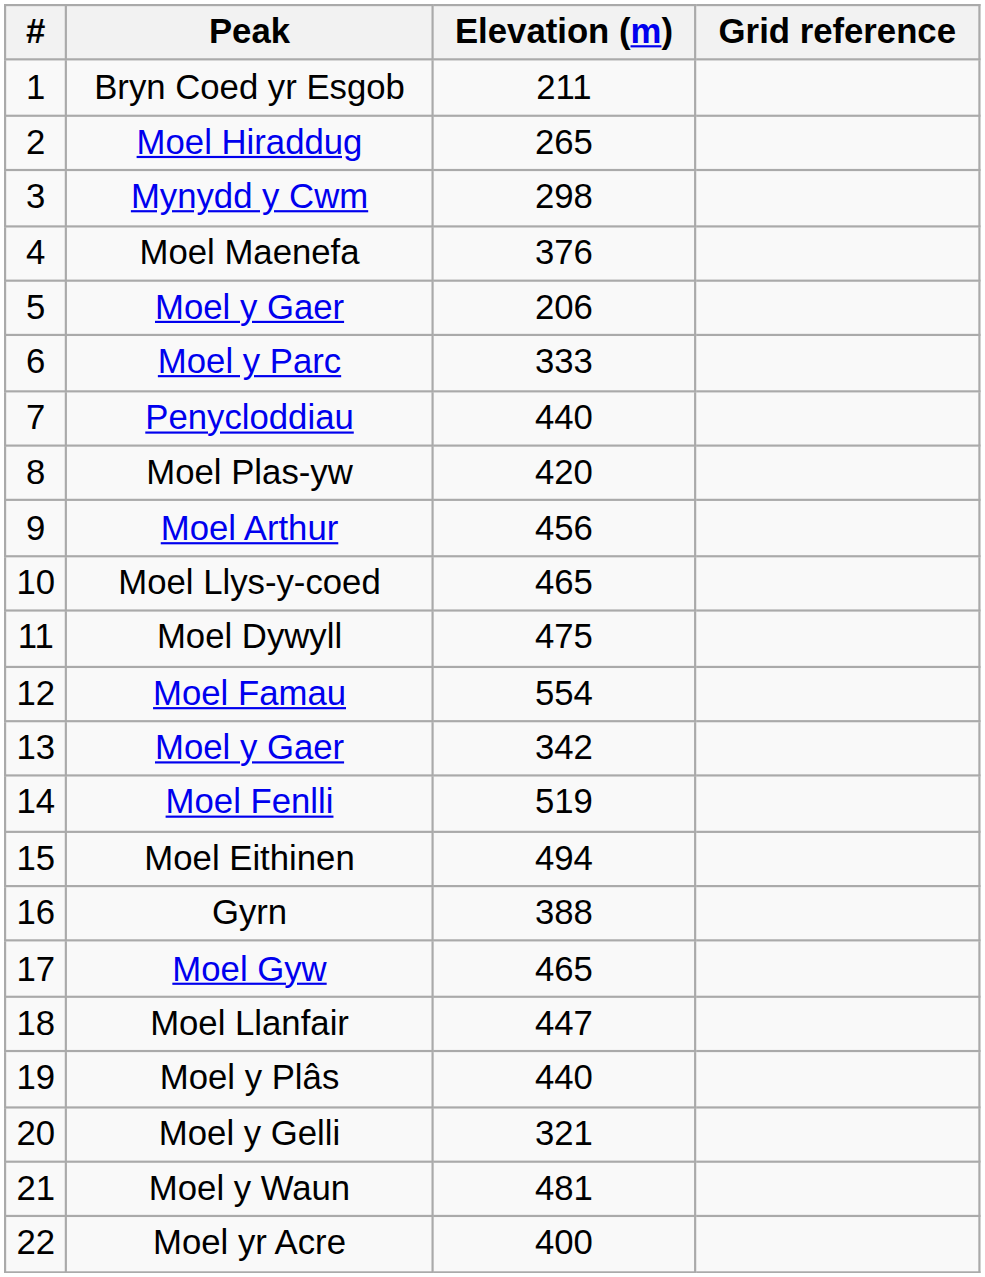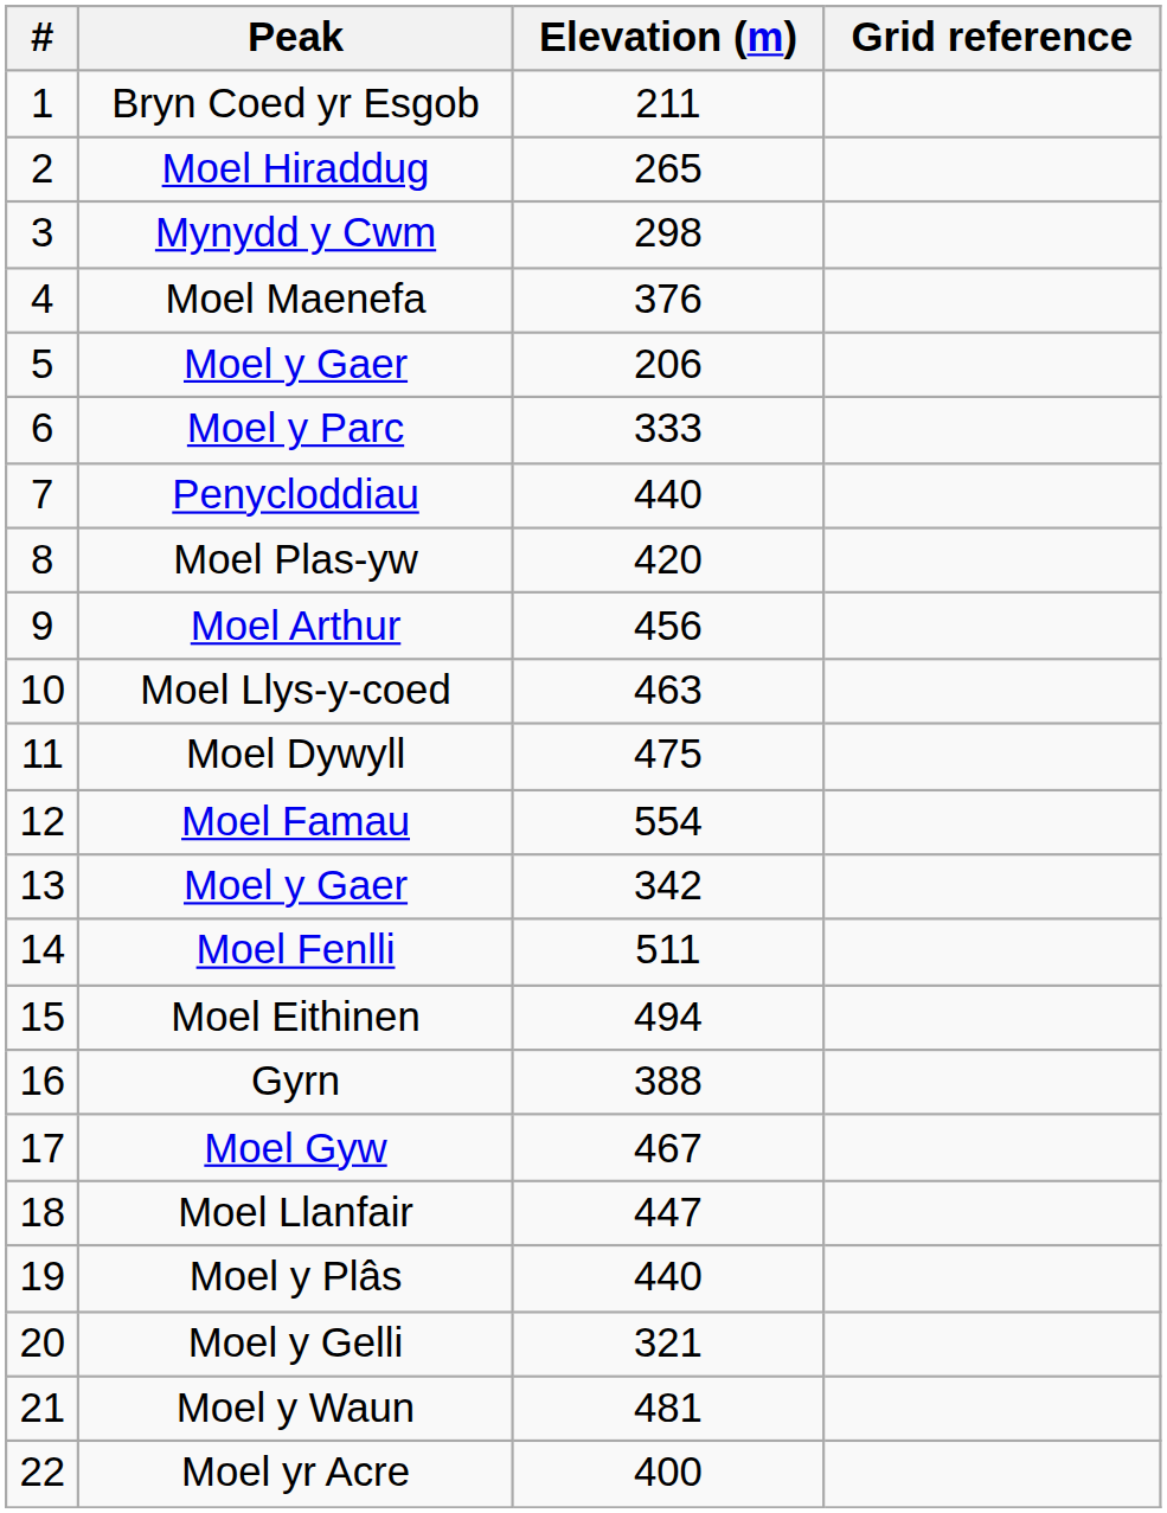Moel Llys-y-coed | Elevation (m): 465 -> 463
Moel Fenlli | Elevation (m): 519 -> 511
Moel Gyw | Elevation (m): 465 -> 467
